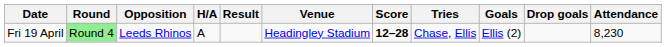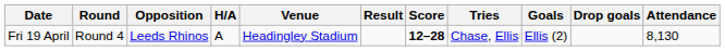columns swapped: Venue <-> Result
Fri 19 April | Round: lightgreen background -> no background
Fri 19 April | Attendance: 8,230 -> 8,130
